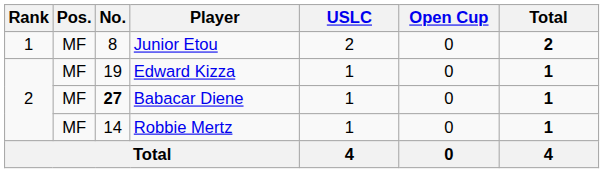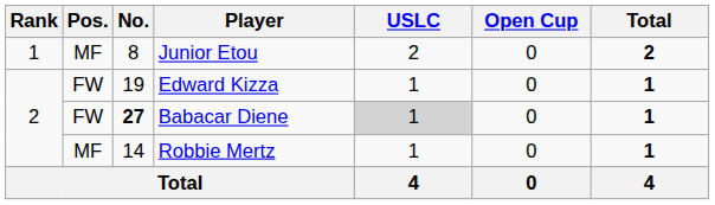Edward Kizza | Pos.: MF -> FW
Babacar Diene | Pos.: MF -> FW
Babacar Diene | USLC: no background -> lightgrey background
